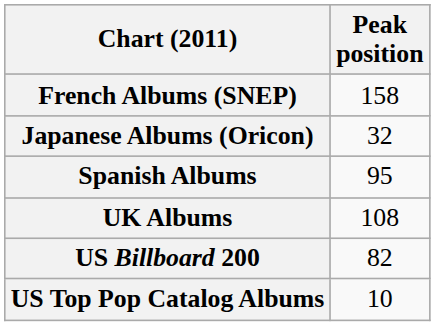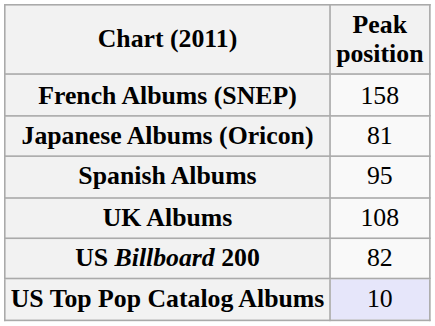Japanese Albums (Oricon) | Peak position: 32 -> 81
US Top Pop Catalog Albums | Peak position: no background -> lavender background
